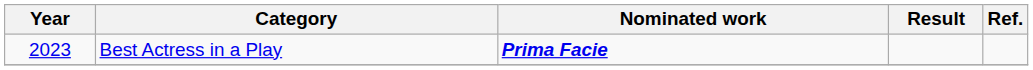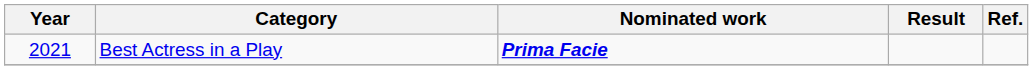Best Actress in a Play | Year: 2023 -> 2021
